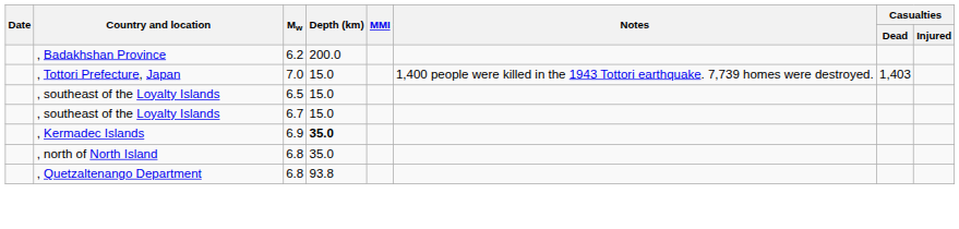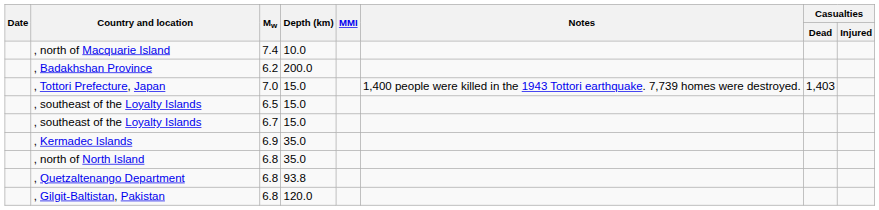+ row: , north of Macquarie Island | 7.4 | 10.0
, Kermadec Islands | Depth (km): bold -> normal
+ row: , Gilgit-Baltistan, Pakistan | 6.8 | 120.0
